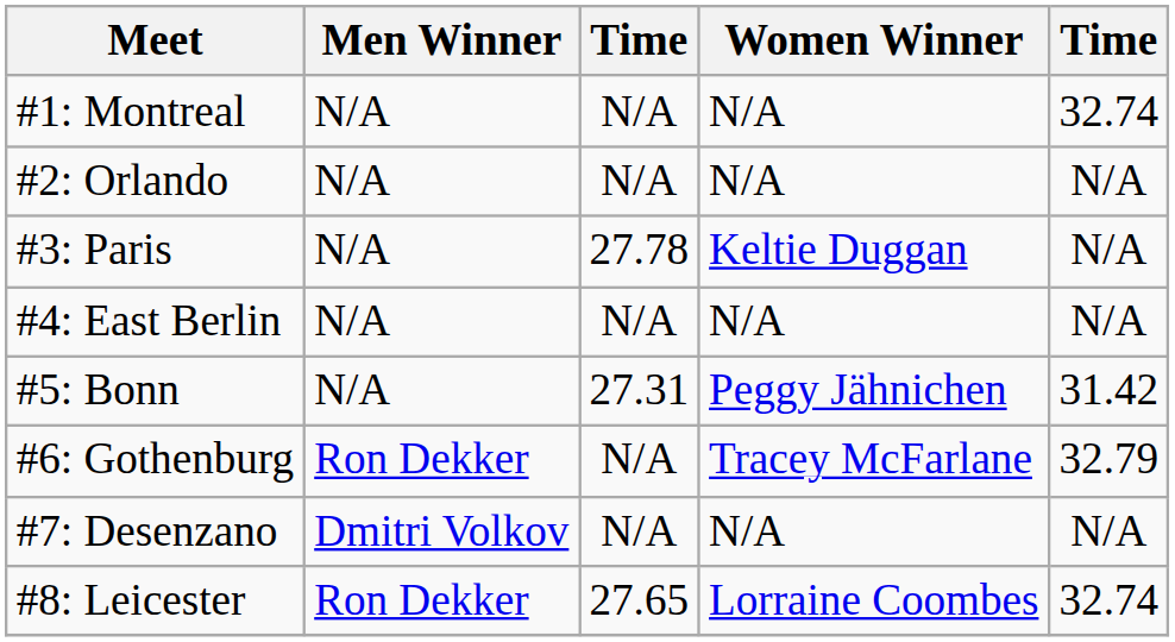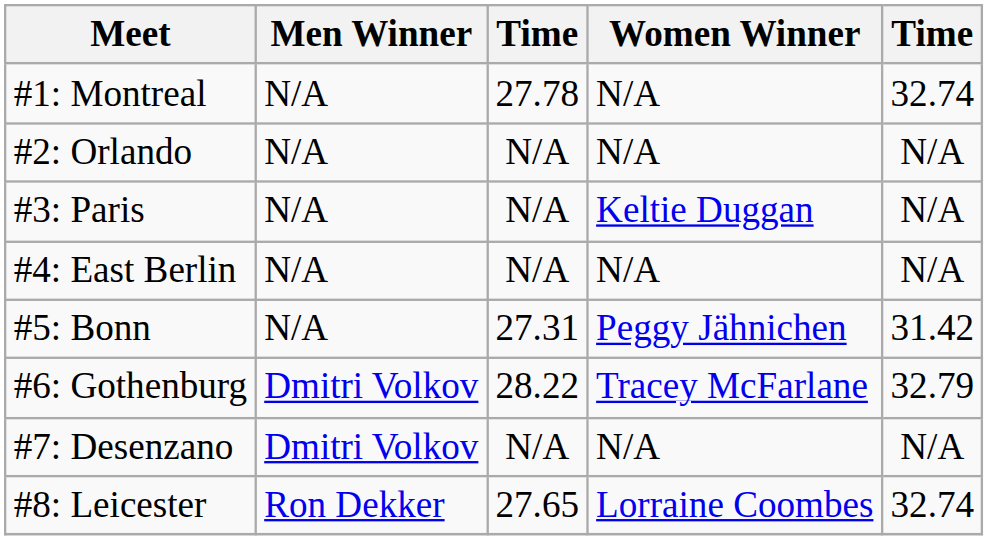#1: Montreal | column 3: N/A -> 27.78
#3: Paris | column 3: 27.78 -> N/A
#6: Gothenburg | Men Winner: Ron Dekker -> Dmitri Volkov
#6: Gothenburg | column 3: N/A -> 28.22
